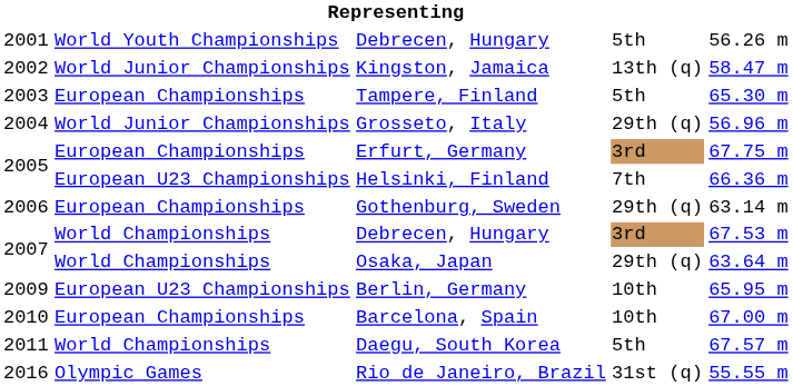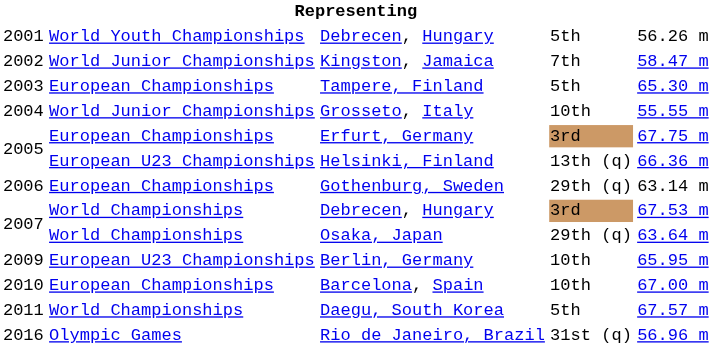Kingston, Jamaica | column 4: 13th (q) -> 7th
Grosseto, Italy | column 4: 29th (q) -> 10th
Grosseto, Italy | column 5: 56.96 m -> 55.55 m
Helsinki, Finland | column 4: 7th -> 13th (q)
Rio de Janeiro, Brazil | column 5: 55.55 m -> 56.96 m
